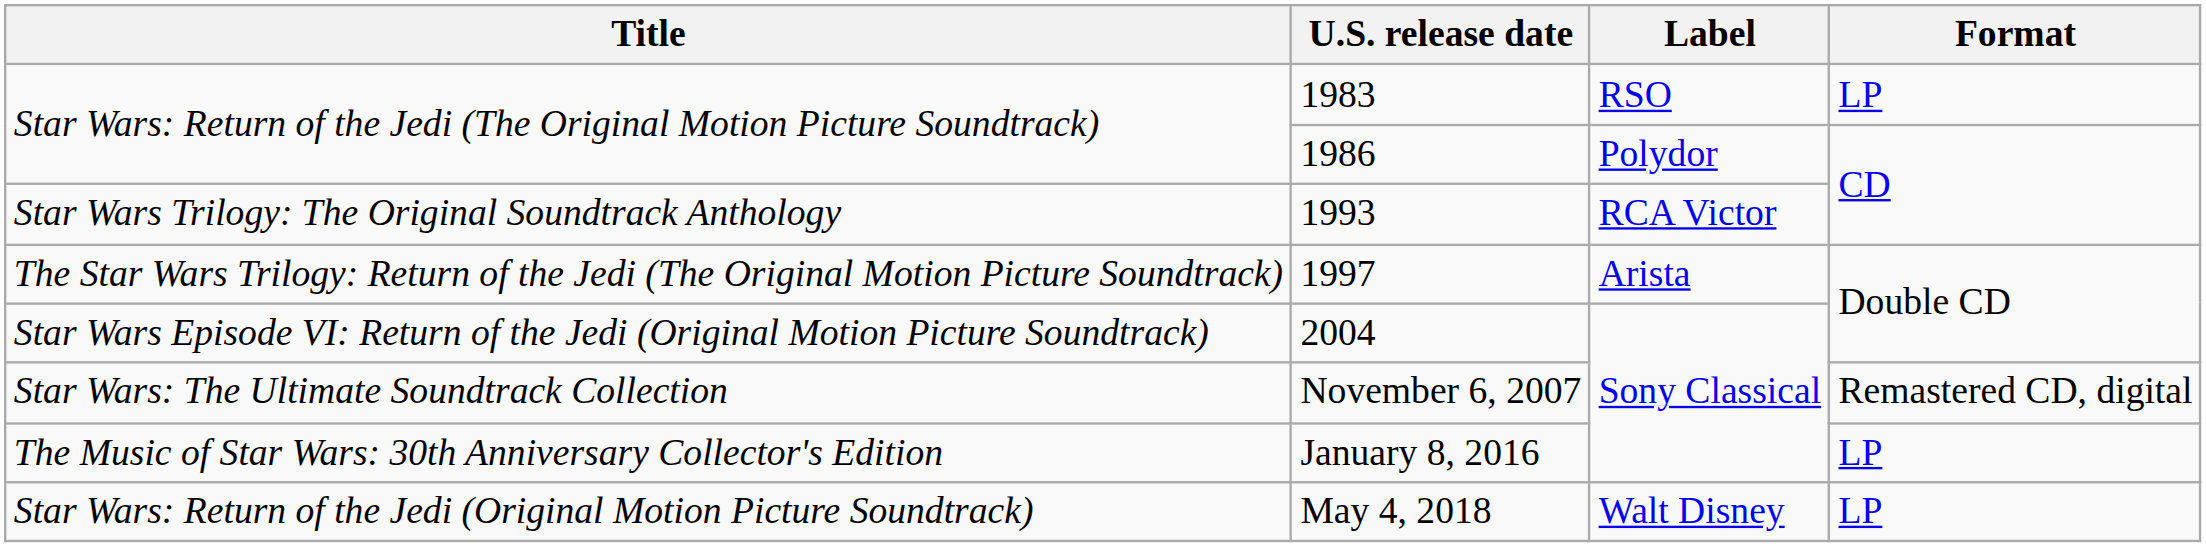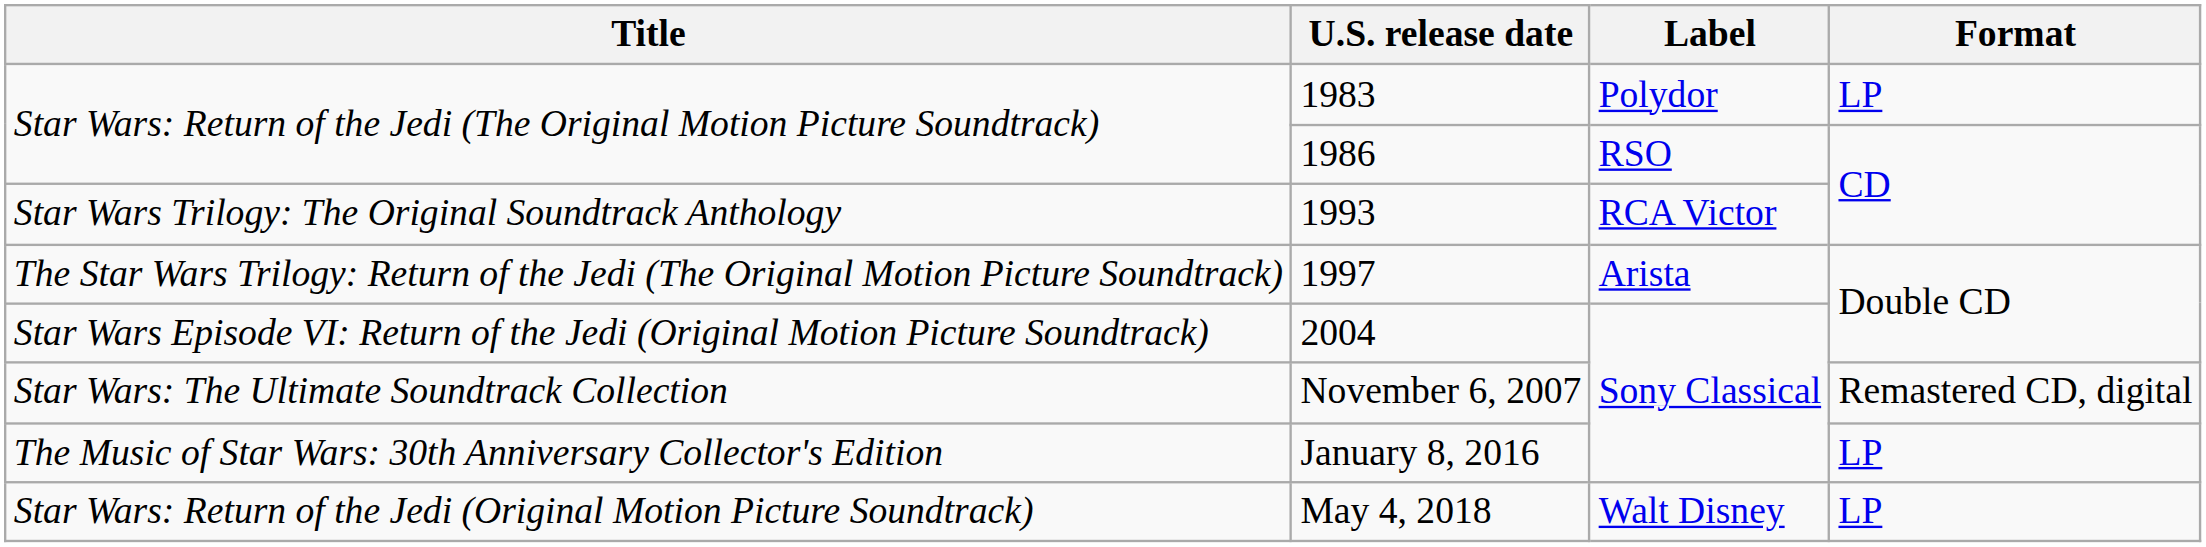1983 | Label: RSO -> Polydor
1986 | Label: Polydor -> RSO
